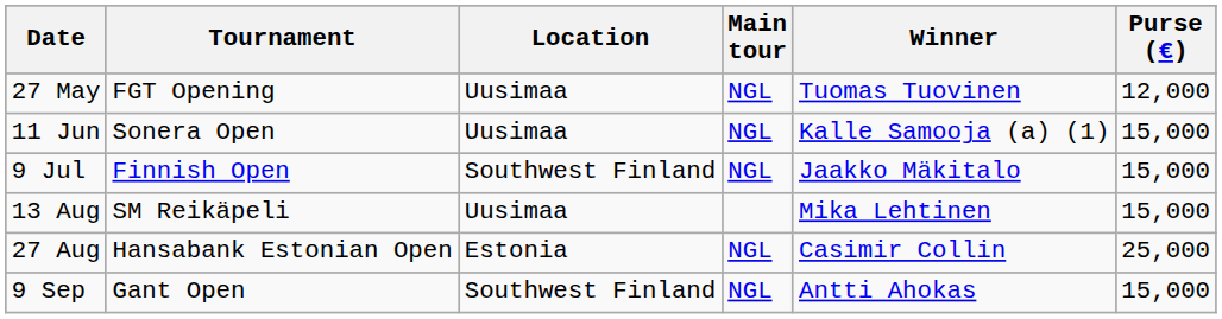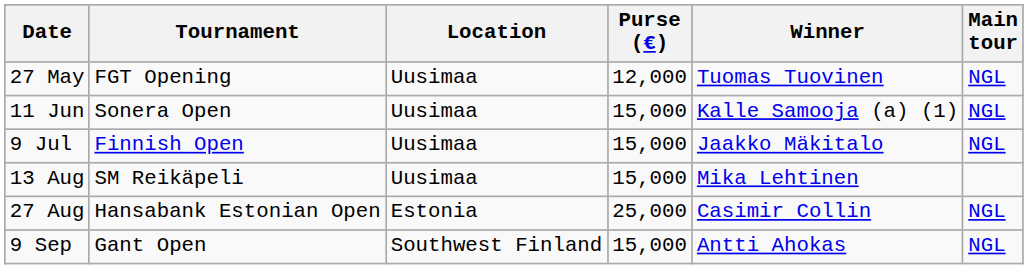columns swapped: Purse (€) <-> Main tour
9 Jul | Location: Southwest Finland -> Uusimaa
